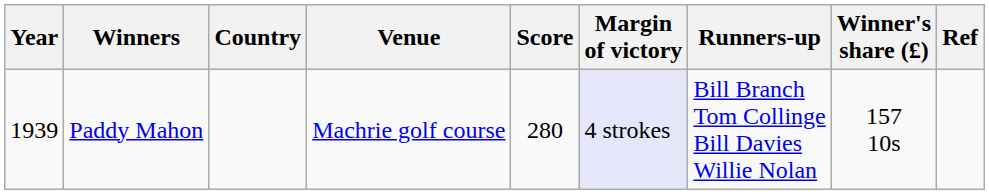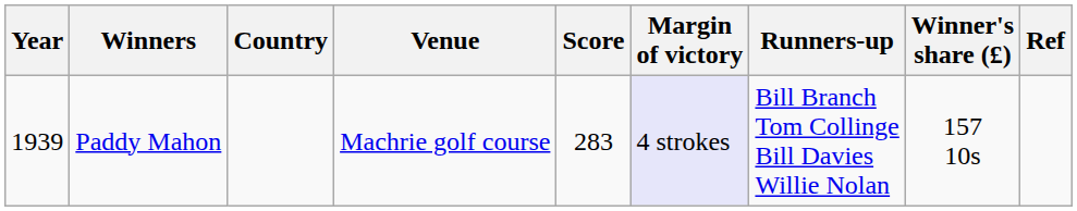Paddy Mahon | Score: 280 -> 283
